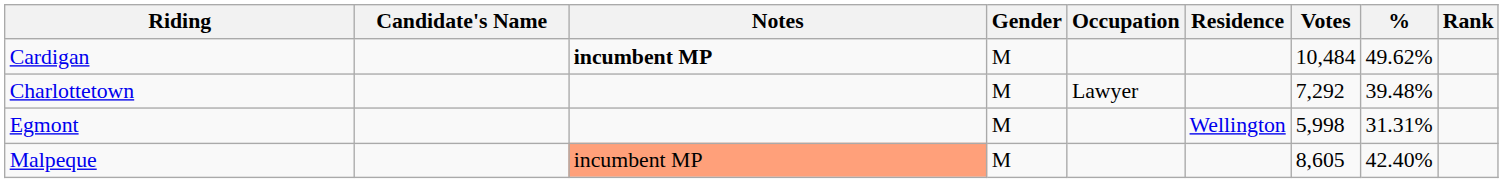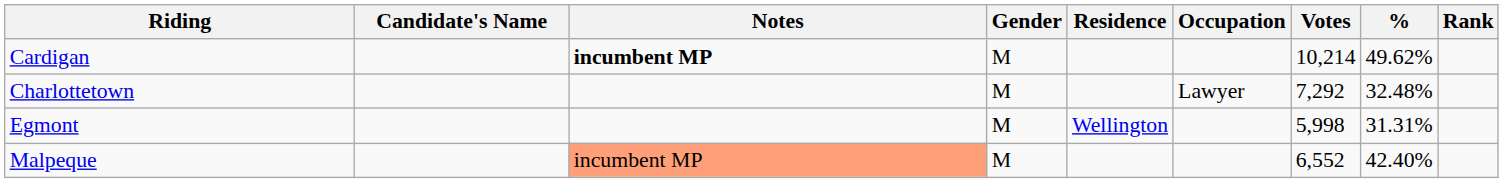columns swapped: Residence <-> Occupation
Cardigan | Votes: 10,484 -> 10,214
Charlottetown | %: 39.48% -> 32.48%
Malpeque | Votes: 8,605 -> 6,552
